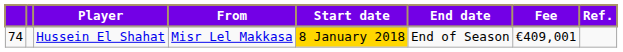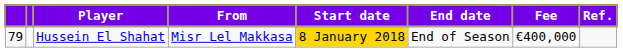Hussein El Shahat | column 1: 74 -> 79
Hussein El Shahat | Fee: €409,001 -> €400,000
